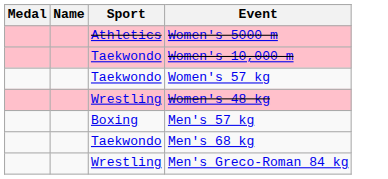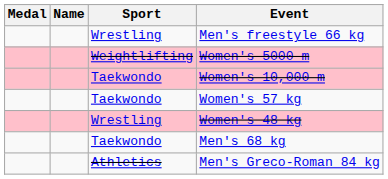+ row: Wrestling | Men's freestyle 66 kg
Women's 5000 m | Sport: Athletics -> Weightlifting
- row: Boxing | Men's 57 kg
Men's Greco-Roman 84 kg | Sport: Wrestling -> Athletics
